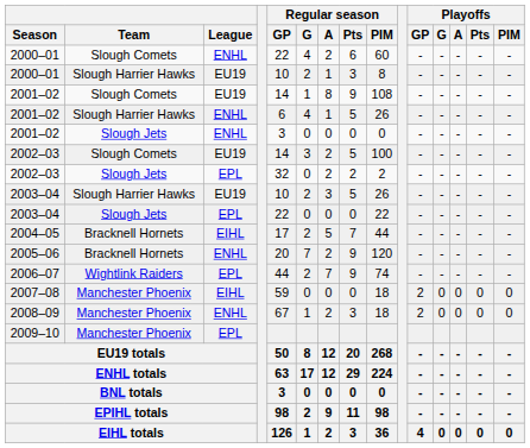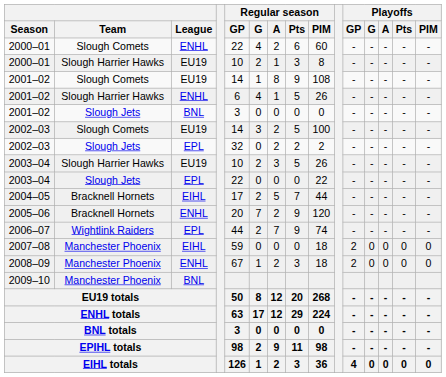2001–02 / Slough Jets | League: ENHL -> BNL
2009–10 | League: EPL -> BNL
